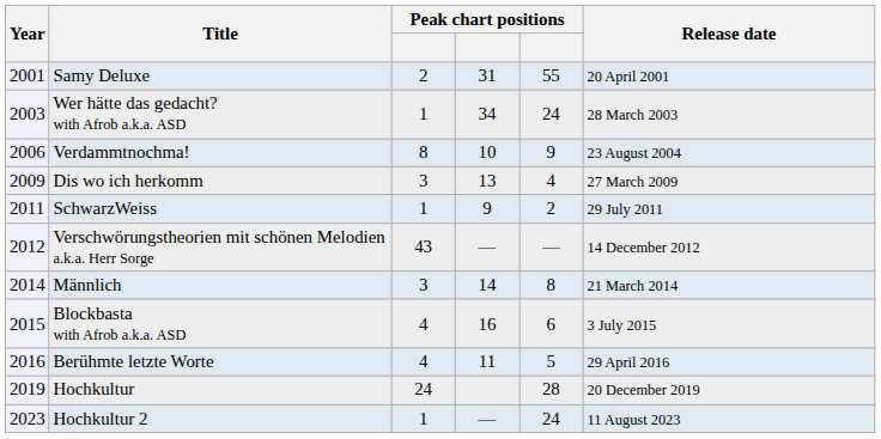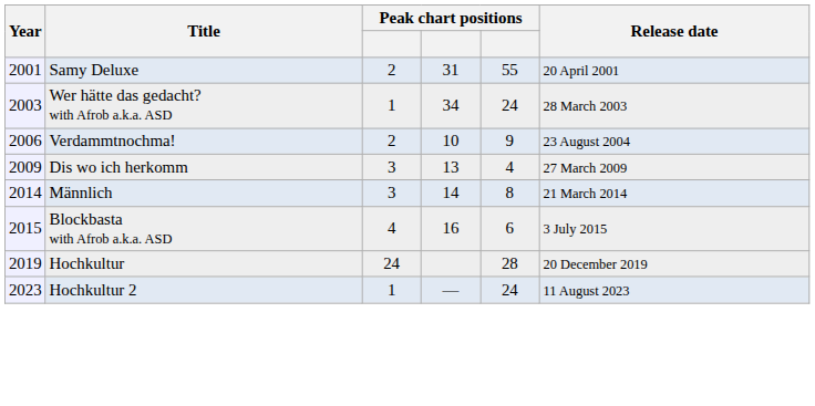Verdammtnochma! | column 3: 8 -> 2
- row: 2011 | SchwarzWeiss | 1 | 9 | 2 | 29 July 2011
- row: 2012 | Verschwörungstheorien mit schönen Melodien a.k.a. Herr Sorge | 43 | — | — | 14 December 2012
- row: 2016 | Berühmte letzte Worte | 4 | 11 | 5 | 29 April 2016
